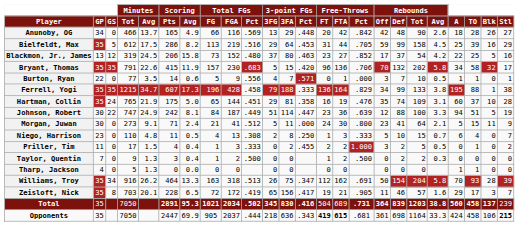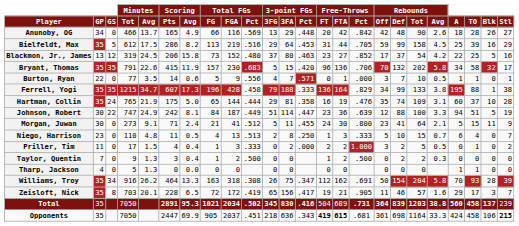Hartman, Collin | Total FGs / Pct: .451 -> .444
Morgan, Juwan | 3-point FGs / Pct: .000 -> .455
Niego, Harrison | Total FGs / Pct: .308 -> .513
Priller, Tim | 3-point FGs / Pct: .455 -> .000
Williams, Troy | Total FGs / Pct: .513 -> .308
Opponents | Total FGs / Pct: .444 -> .451
